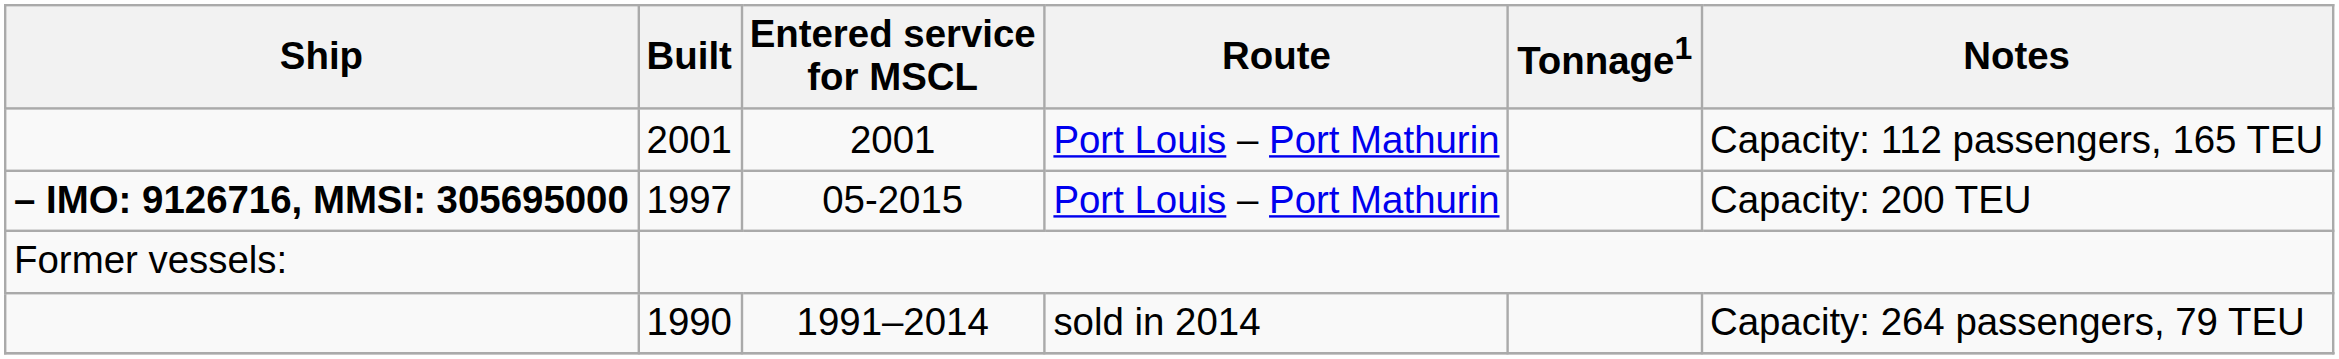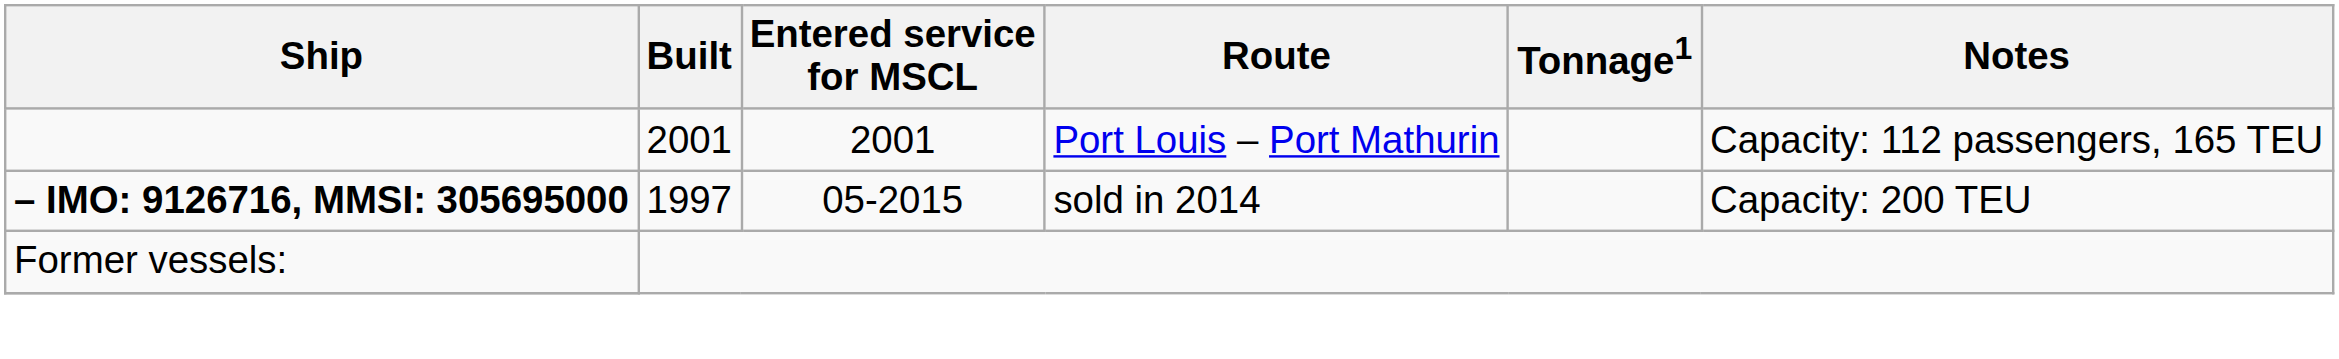1997 | Route: Port Louis – Port Mathurin -> sold in 2014
- row: 1990 | 1991–2014 | sold in 2014 | Capacity: 264 passengers, 79 TEU
